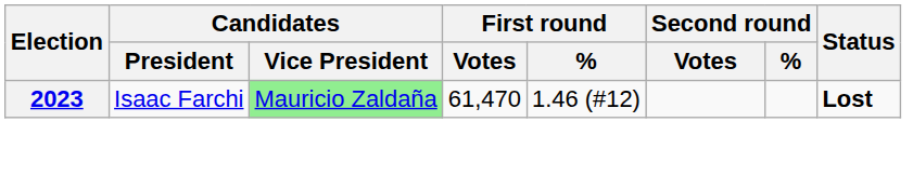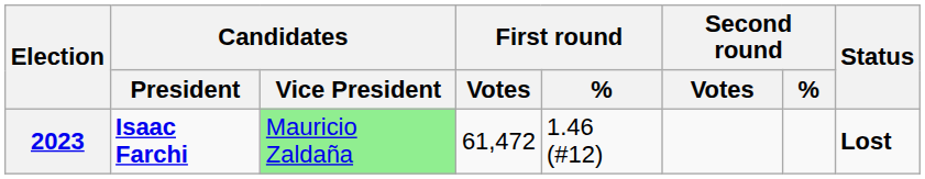2023 | Candidates / President: normal -> bold
2023 | First round / Votes: 61,470 -> 61,472
